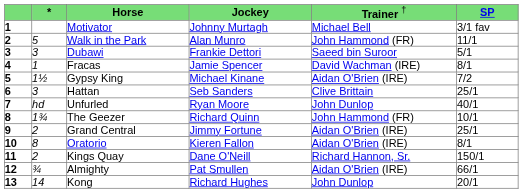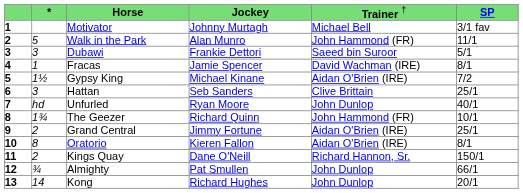Almighty | column 5: Aidan O'Brien (IRE) -> John Dunlop
